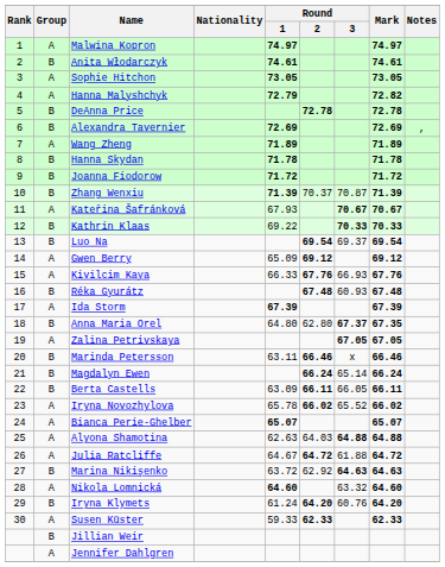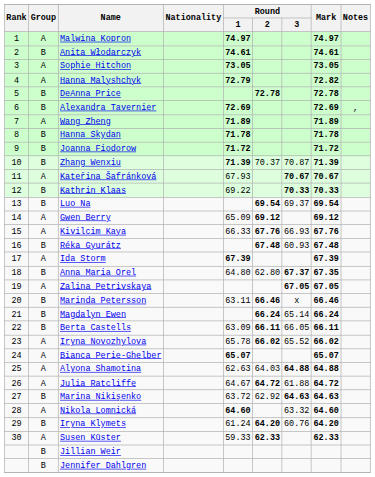Jennifer Dahlgren | Group: A -> B
